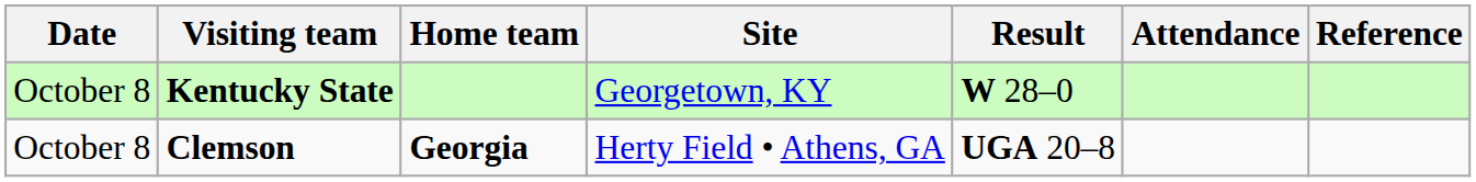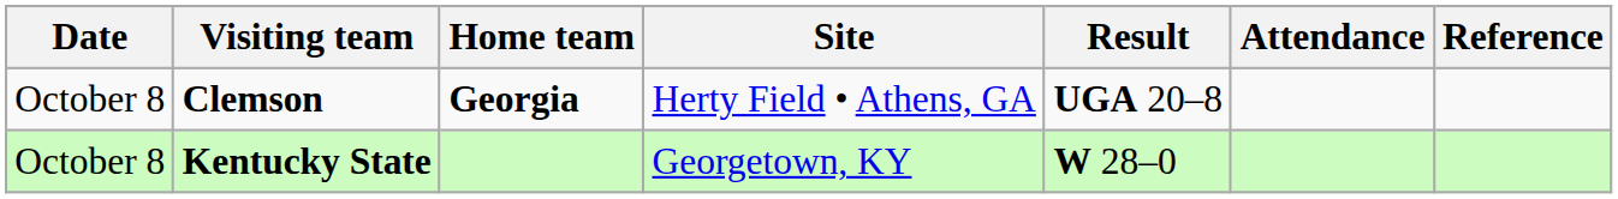rows swapped: Kentucky State <-> Clemson
